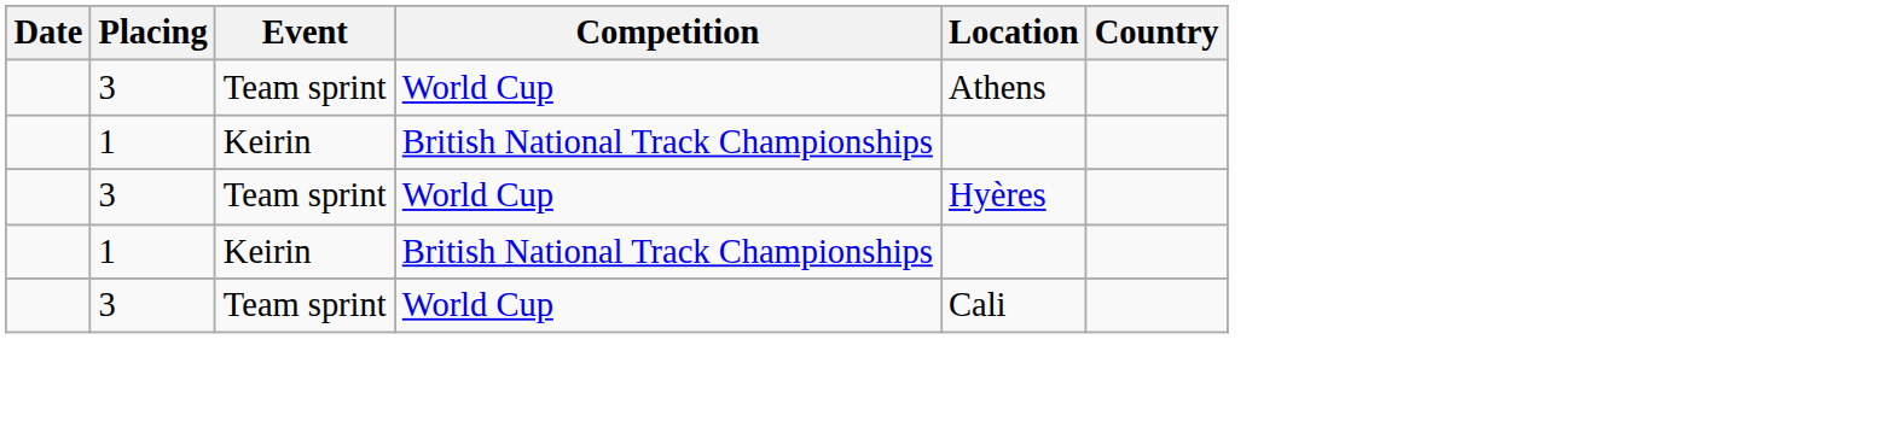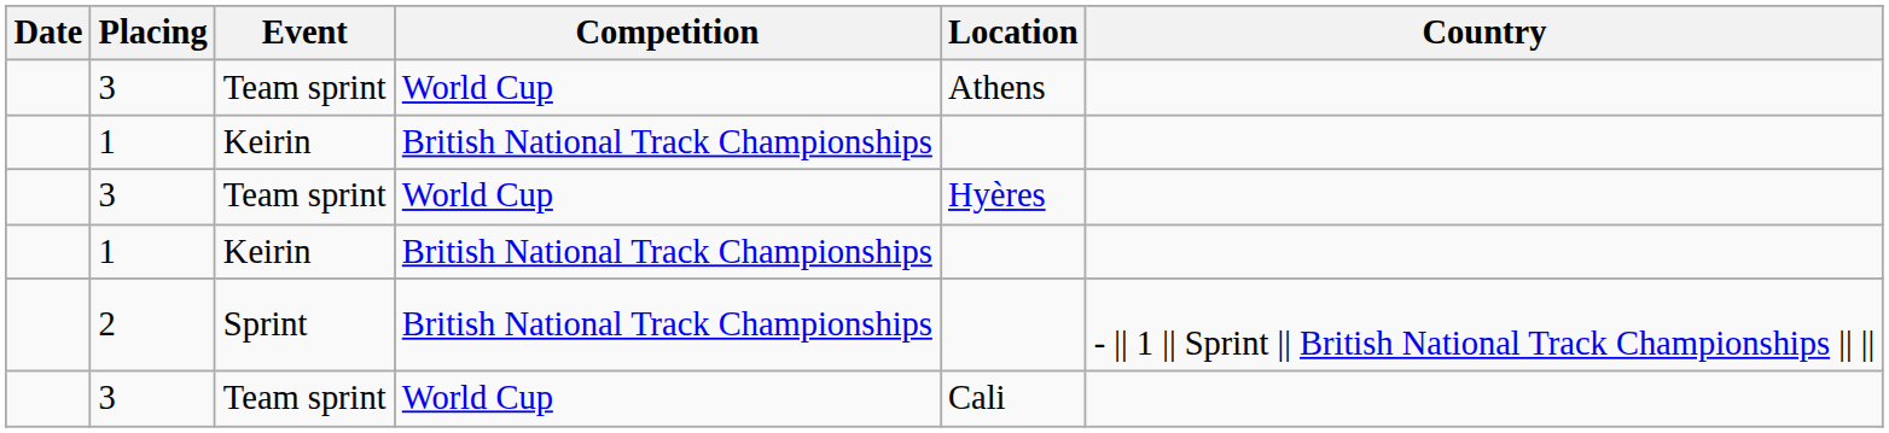+ row: 2 | Sprint | British National Track Championships | - || 1 || Sprint || British National Track Championships || ||
